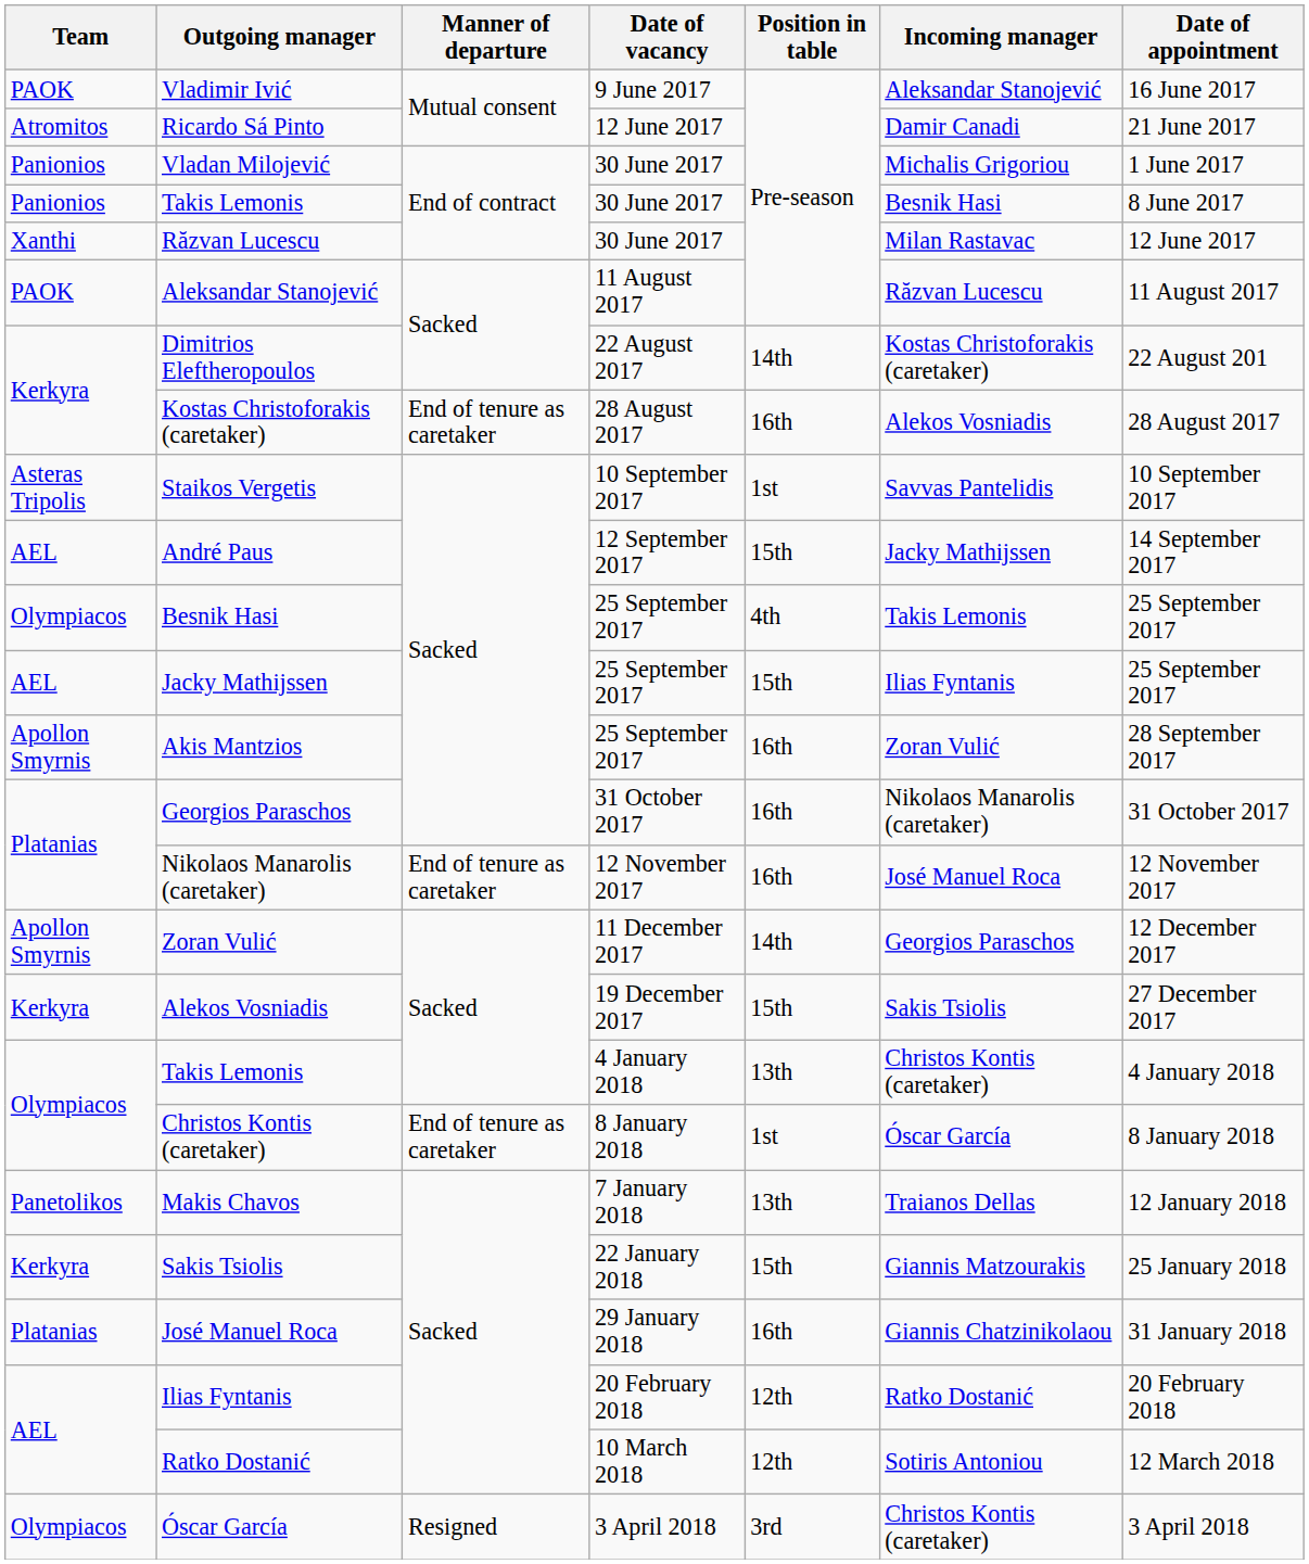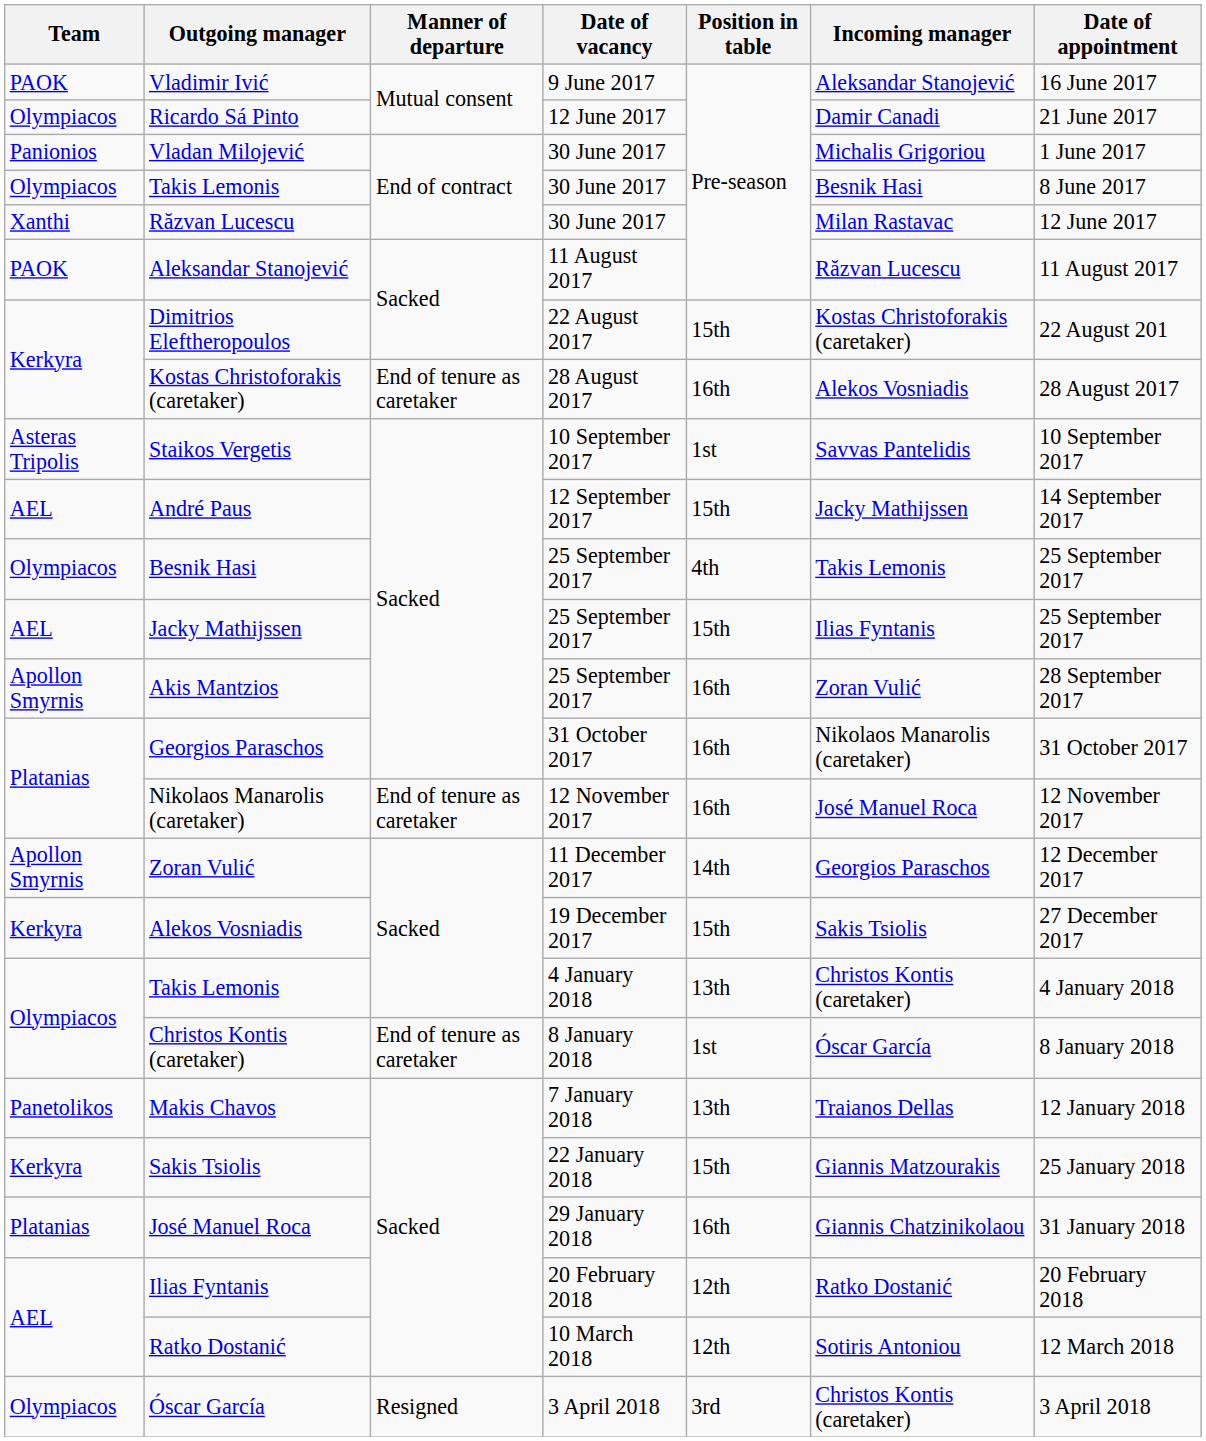Ricardo Sá Pinto | Team: Atromitos -> Olympiacos
Takis Lemonis / 30 June 2017 | Team: Panionios -> Olympiacos
Dimitrios Eleftheropoulos | Position in table: 14th -> 15th
